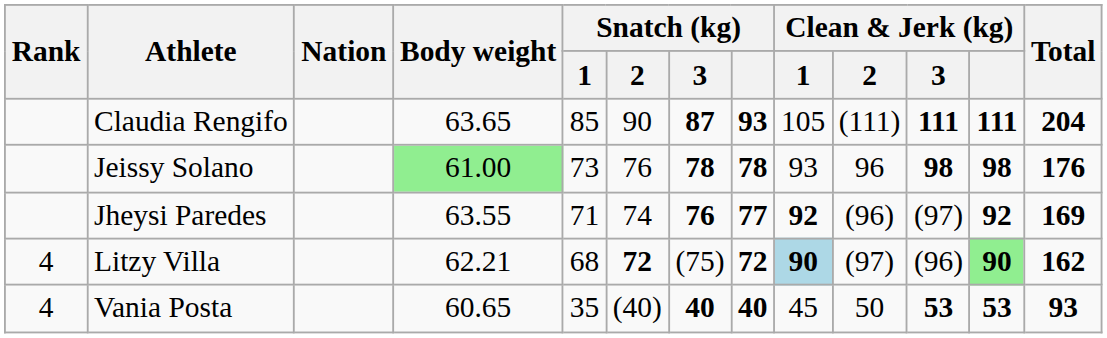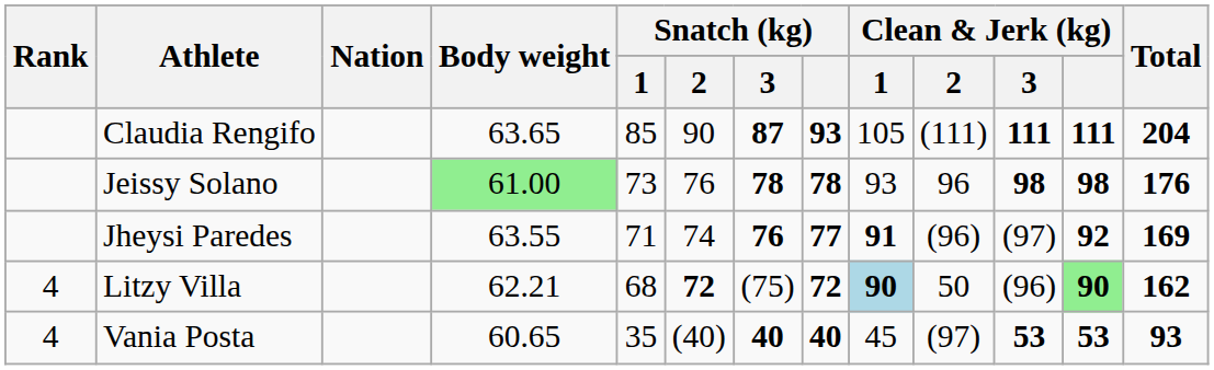Jheysi Paredes | Clean & Jerk (kg) / 1: 92 -> 91
Litzy Villa | Clean & Jerk (kg) / 2: (97) -> 50
Vania Posta | Clean & Jerk (kg) / 2: 50 -> (97)
